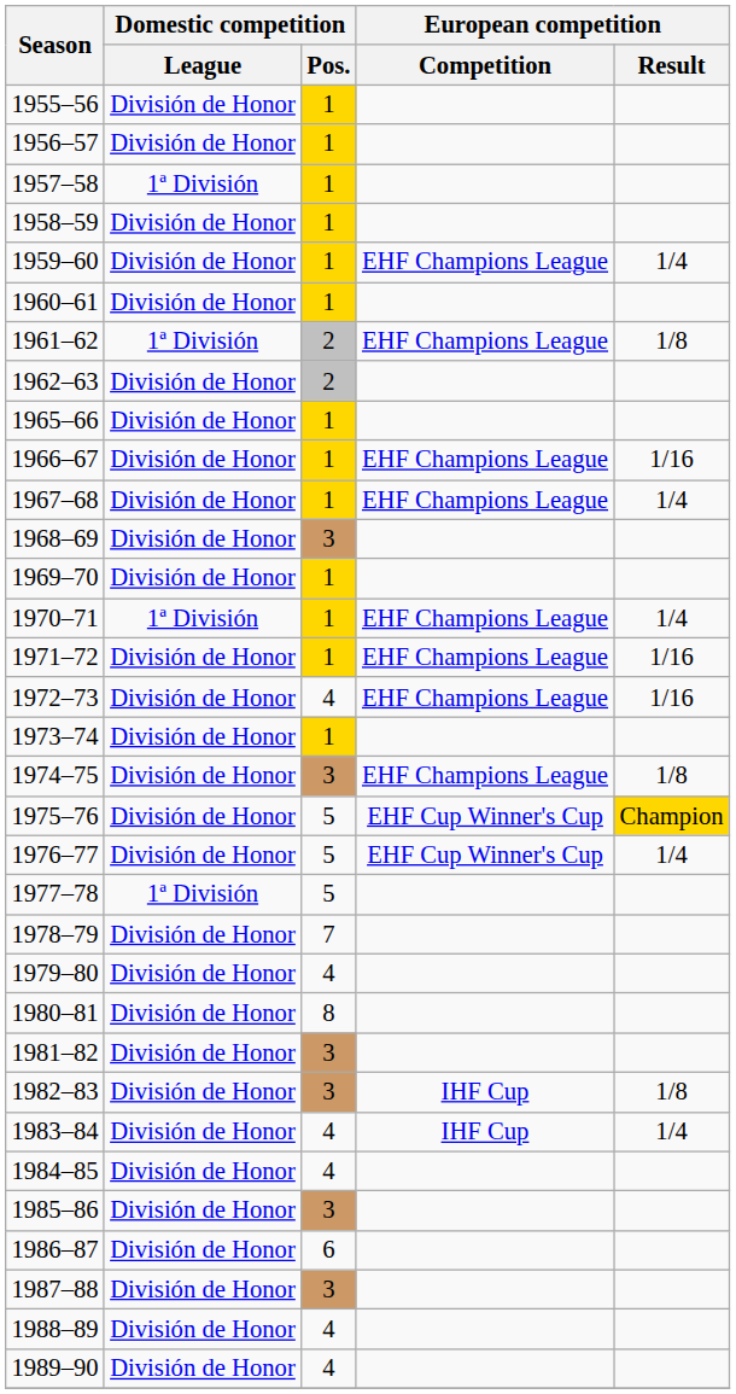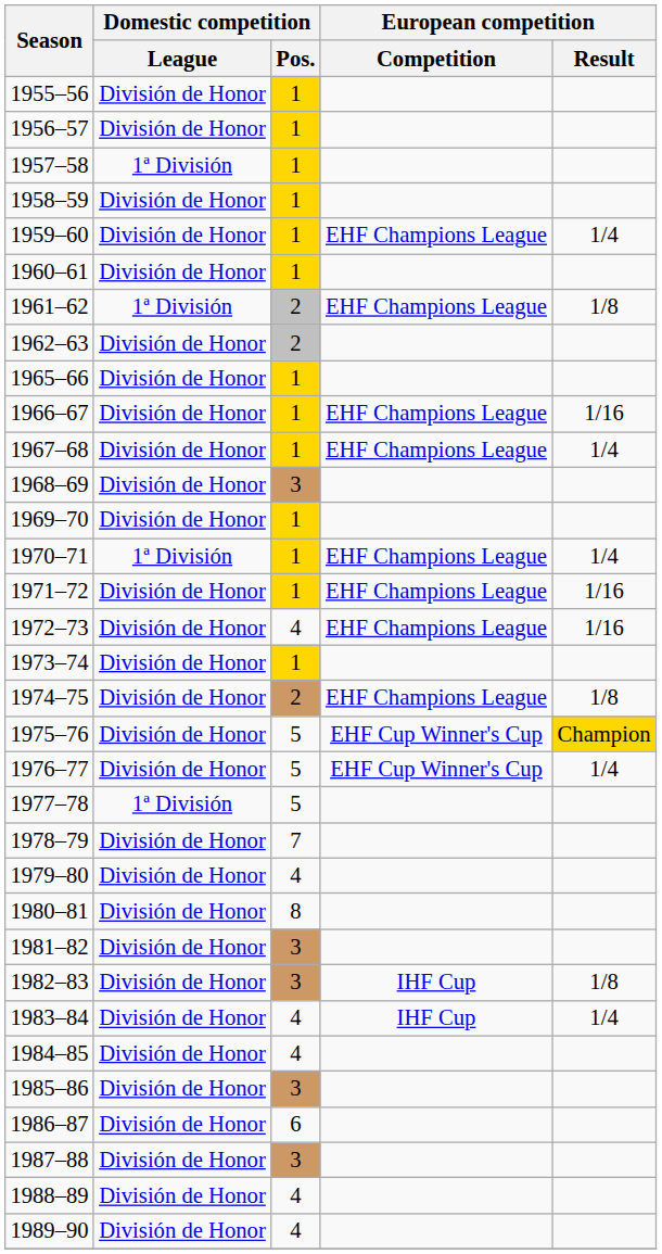1974–75 | Domestic competition / Pos.: 3 -> 2
